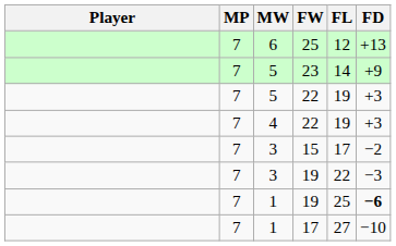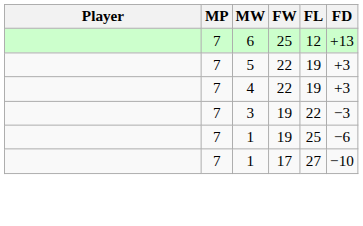- row: 7 | 5 | 23 | 14 | +9
- row: 7 | 3 | 15 | 17 | −2
1 / 19 | FD: bold -> normal
